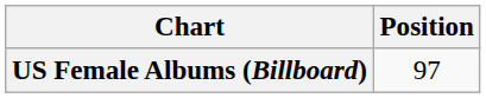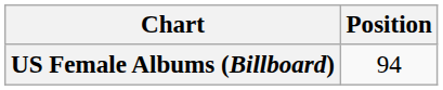US Female Albums (Billboard) | Position: 97 -> 94
